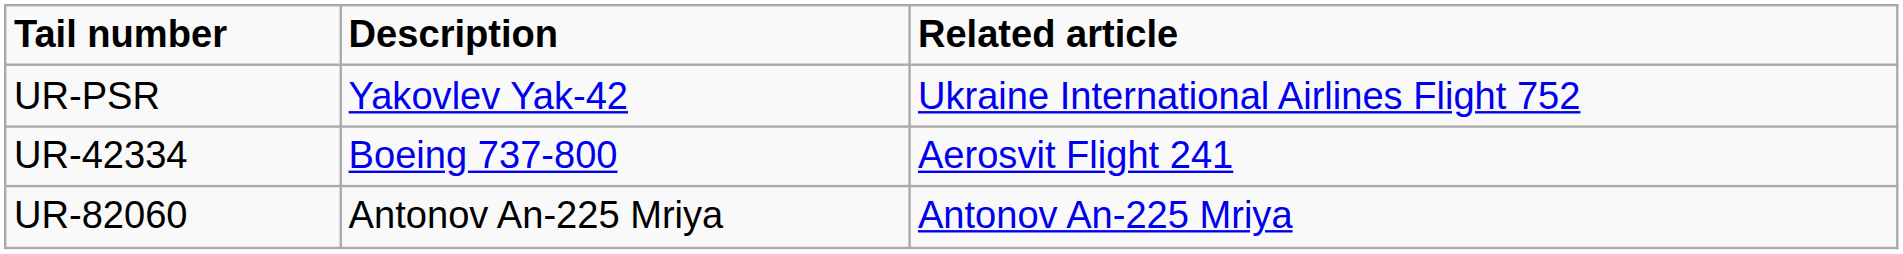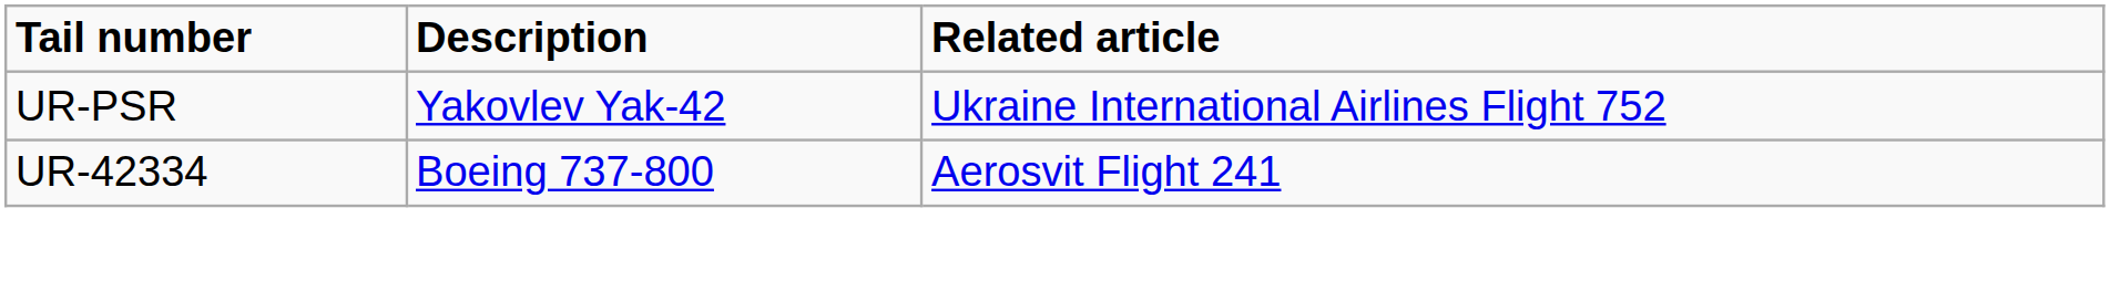- row: UR-82060 | Antonov An-225 Mriya | Antonov An-225 Mriya
